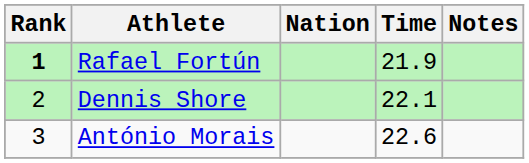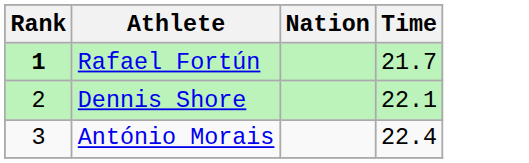- column: Notes
Rafael Fortún | Time: 21.9 -> 21.7
António Morais | Time: 22.6 -> 22.4
